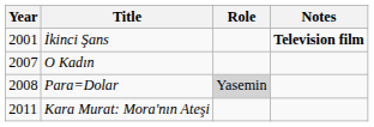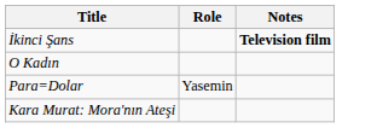- column: Year | 2001 | 2007 | 2008 | 2011
Para=Dolar | Role: lightgrey background -> no background
